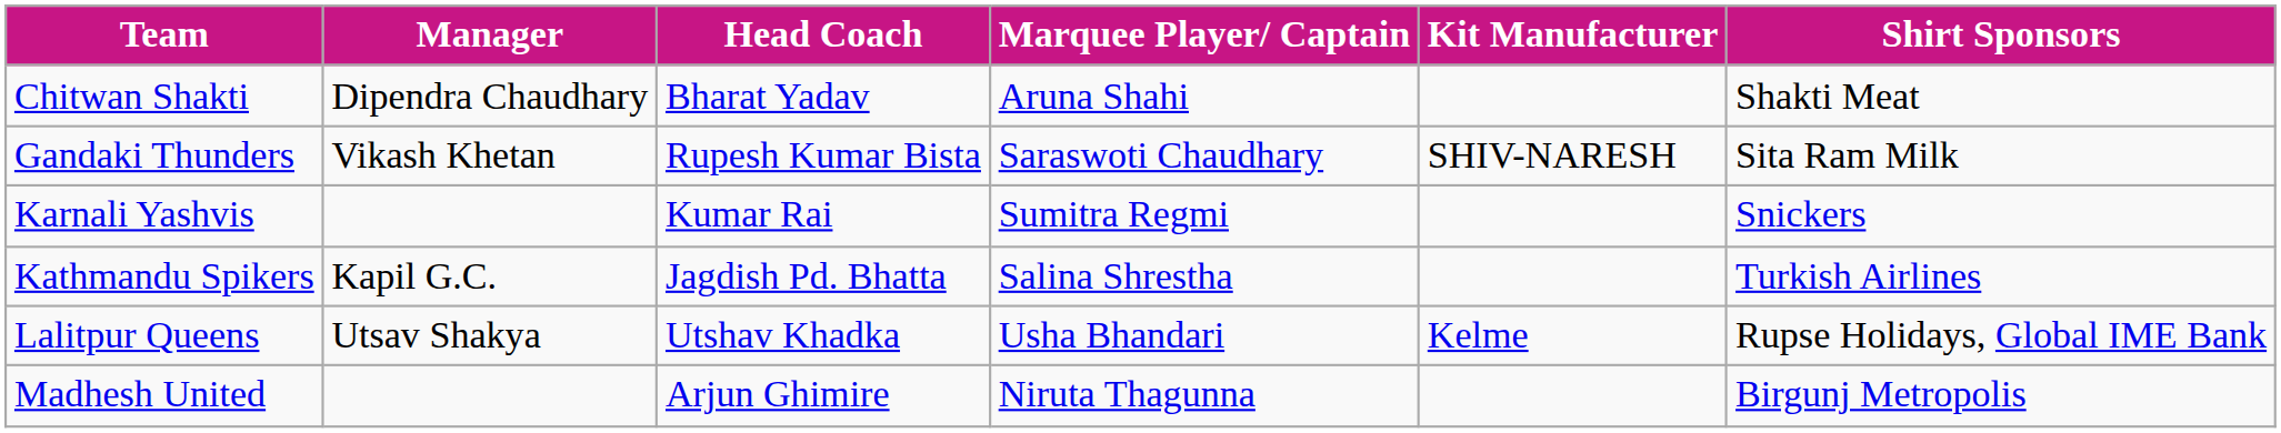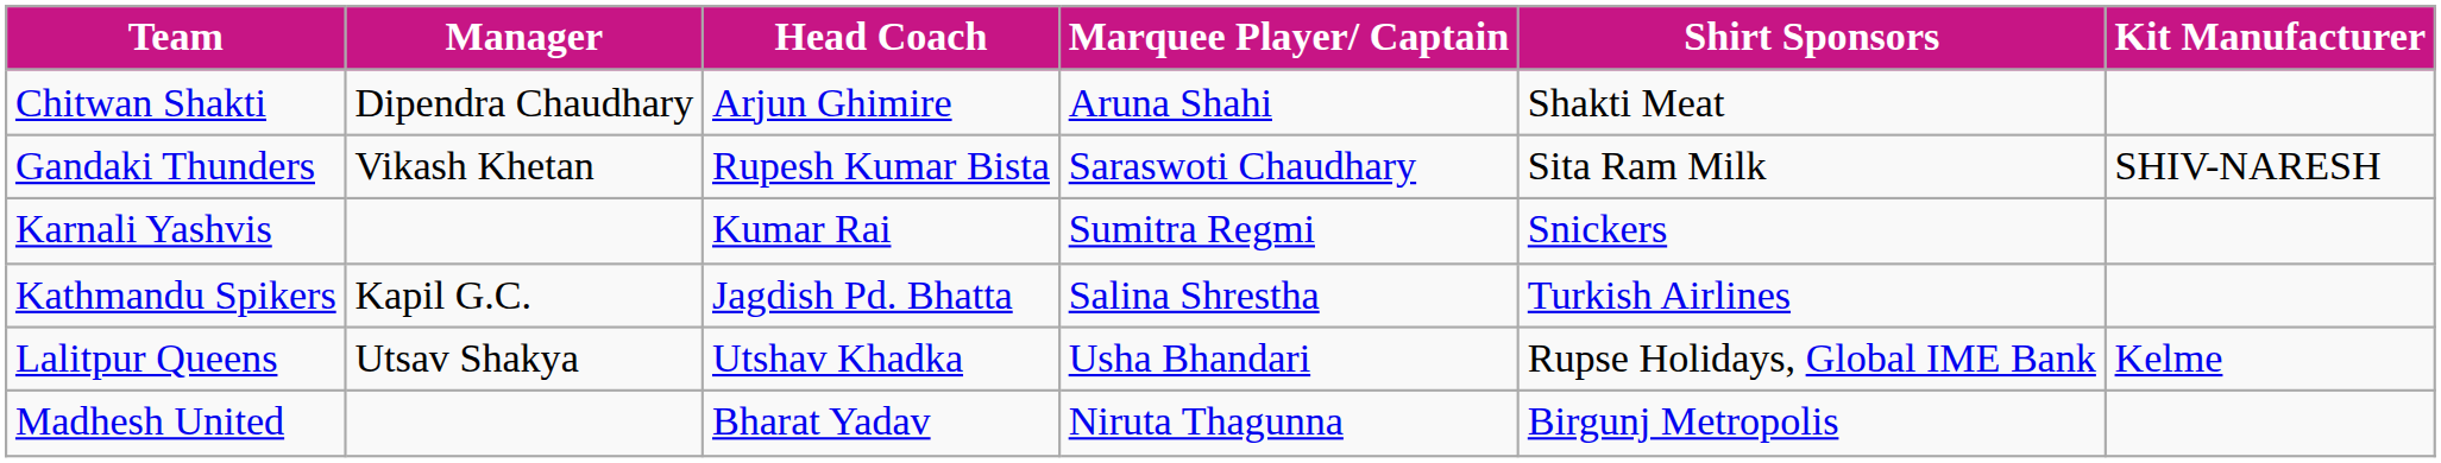columns swapped: Kit Manufacturer <-> Shirt Sponsors
Chitwan Shakti | Head Coach: Bharat Yadav -> Arjun Ghimire
Madhesh United | Head Coach: Arjun Ghimire -> Bharat Yadav
